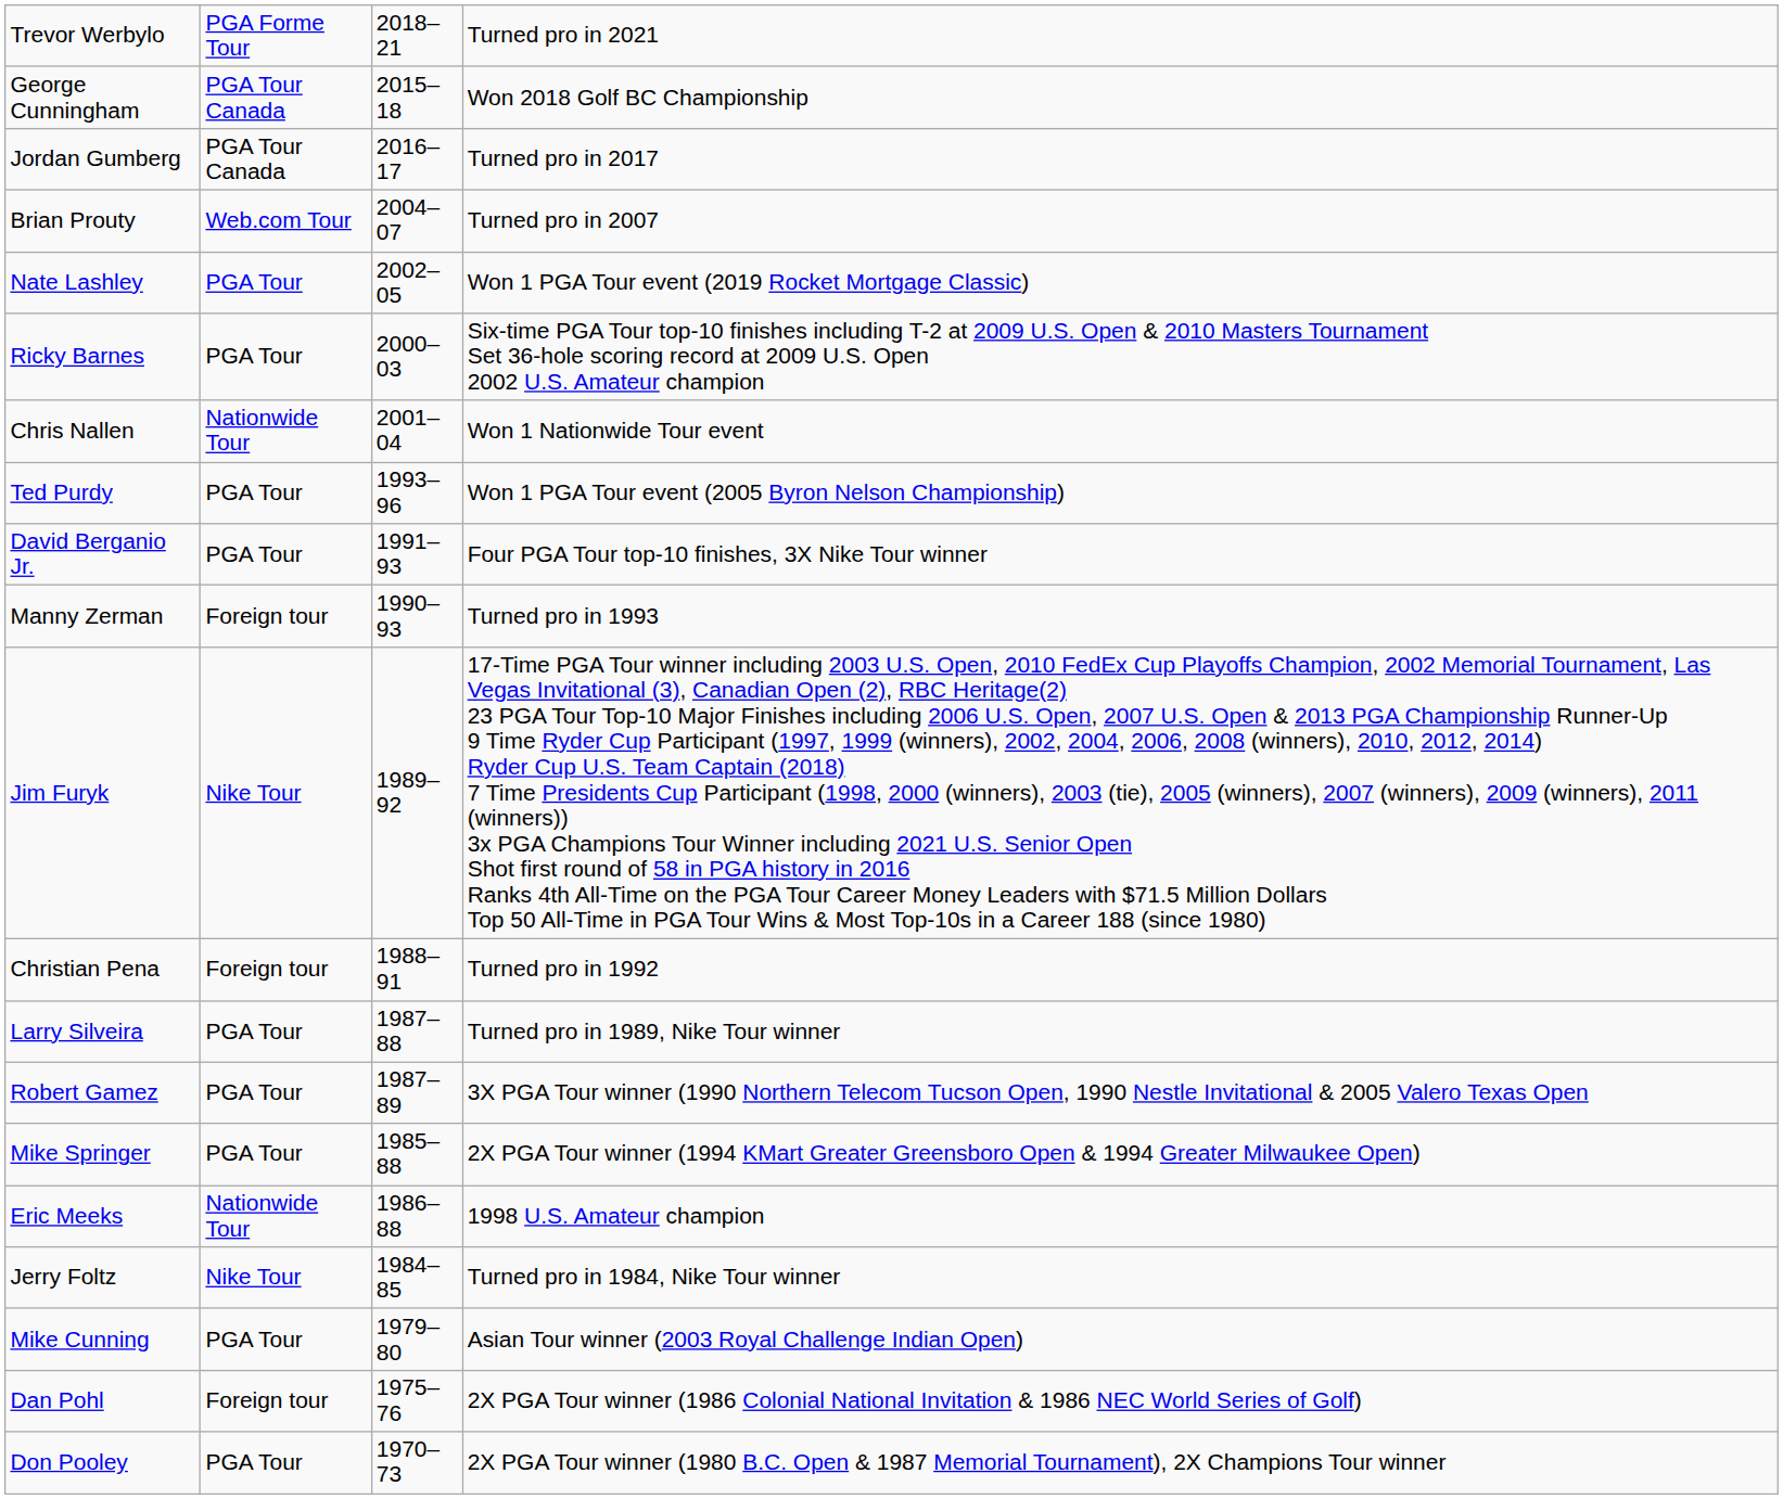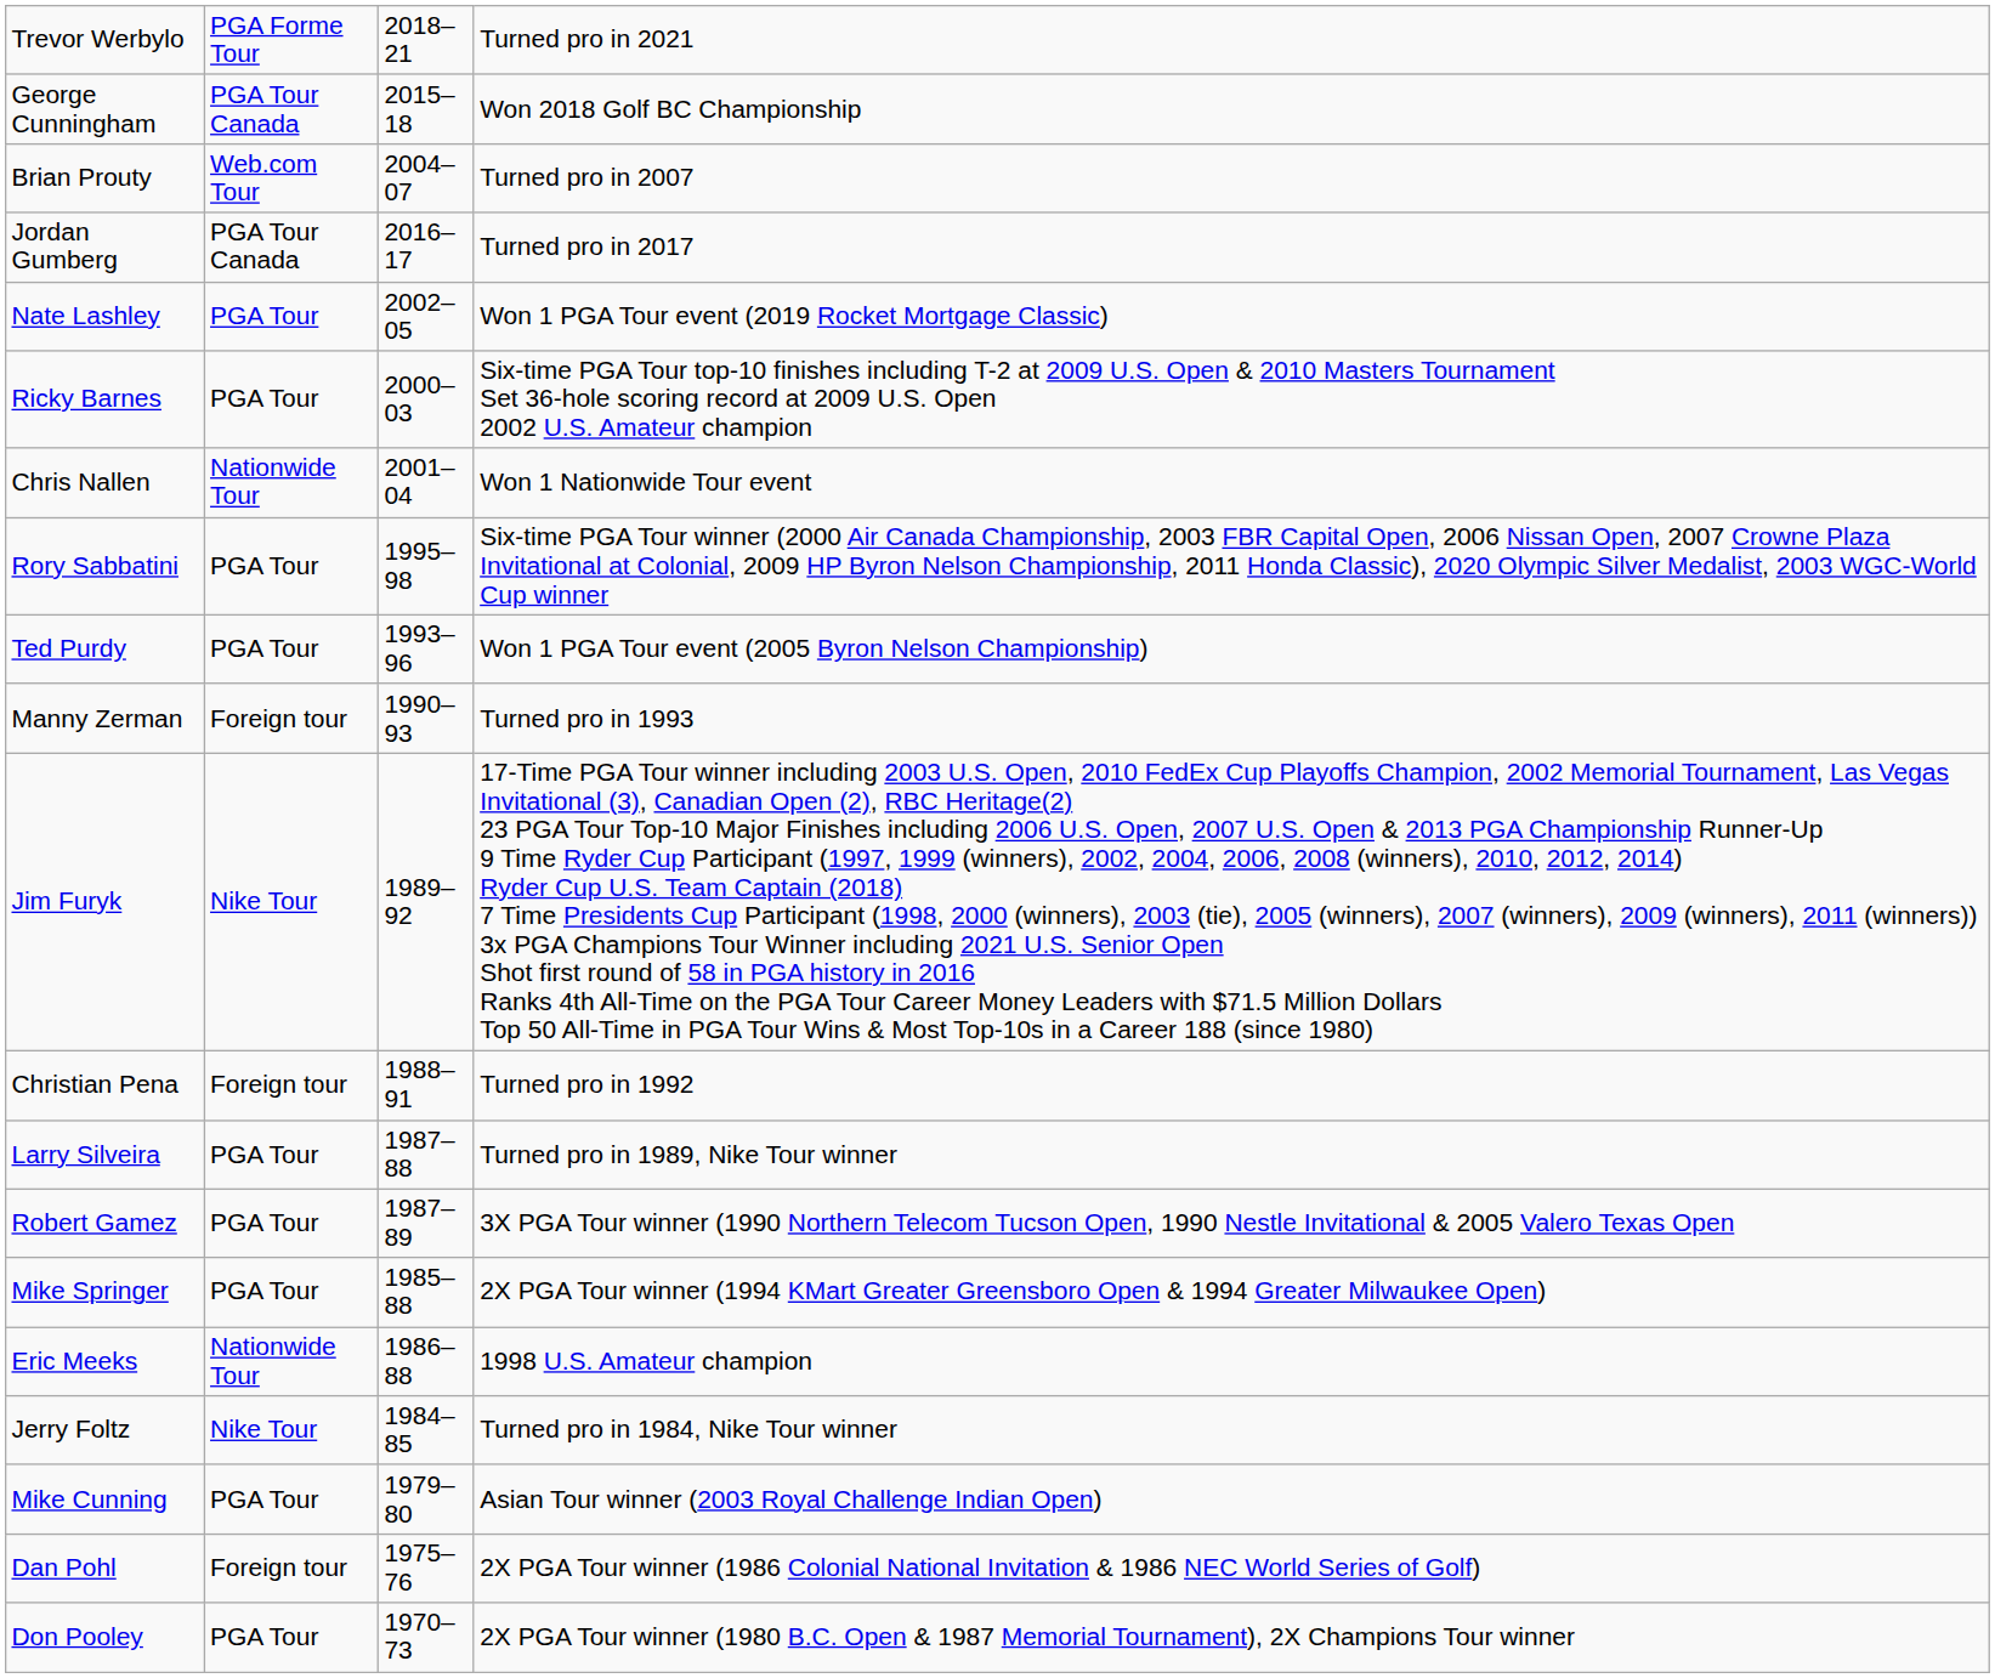rows swapped: Jordan Gumberg <-> Brian Prouty
+ row: Rory Sabbatini | PGA Tour | 1995–98 | Six-time PGA Tour winner (2000 Air Canada Championship, 2003 FBR Capital Open, 2006 Nissan Open, 2007 Crowne Plaza Invitational at Colonial, 2009 HP Byron Nelson Championship, 2011 Honda Classic), 2020 Olympic Silver Medalist, 2003 WGC-World Cup winner
- row: David Berganio Jr. | PGA Tour | 1991–93 | Four PGA Tour top-10 finishes, 3X Nike Tour winner
